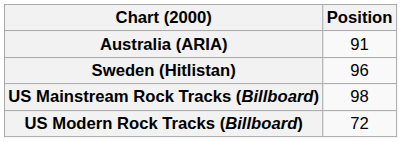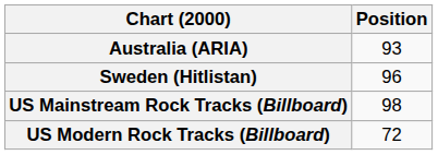Australia (ARIA) | Position: 91 -> 93
